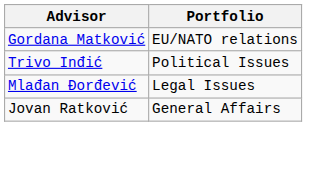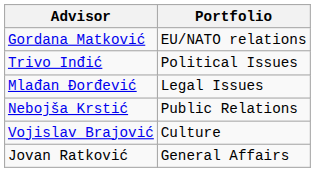+ row: Nebojša Krstić | Public Relations
+ row: Vojislav Brajović | Culture
